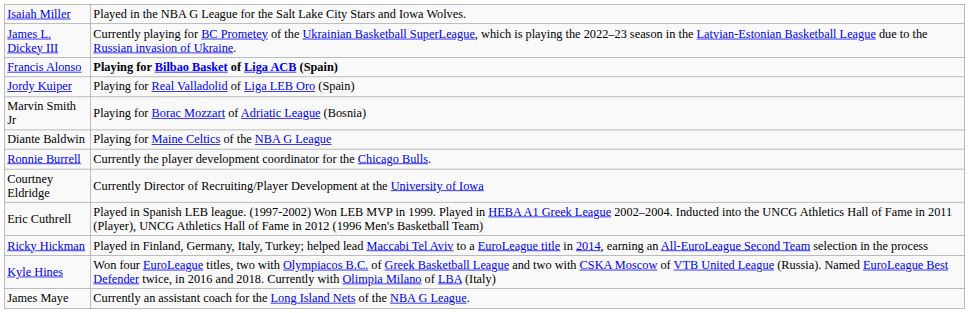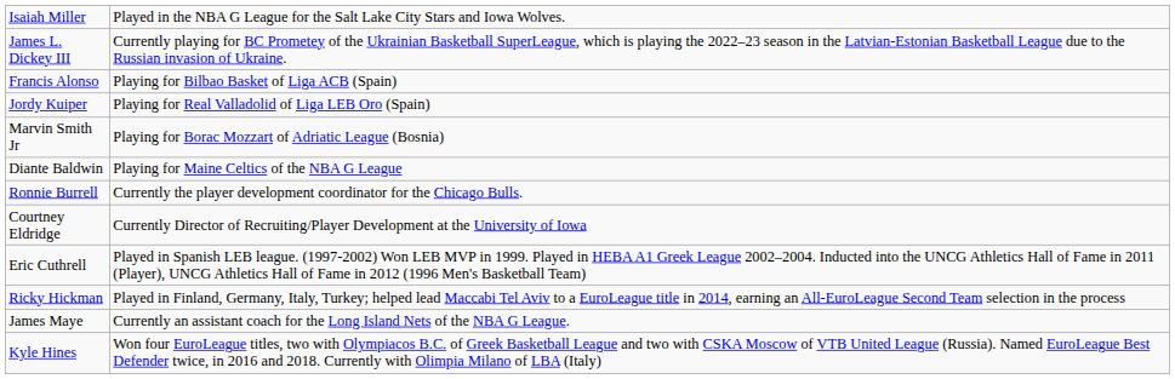Francis Alonso | column 2: bold -> normal
rows swapped: Kyle Hines <-> James Maye
